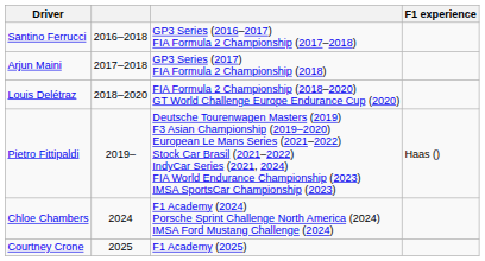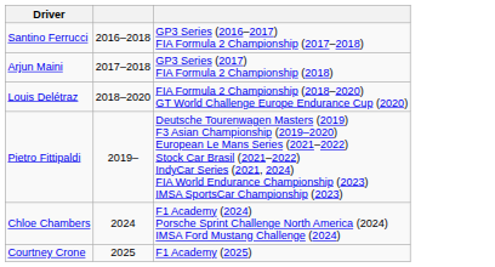- column: F1 experience | Haas ()
